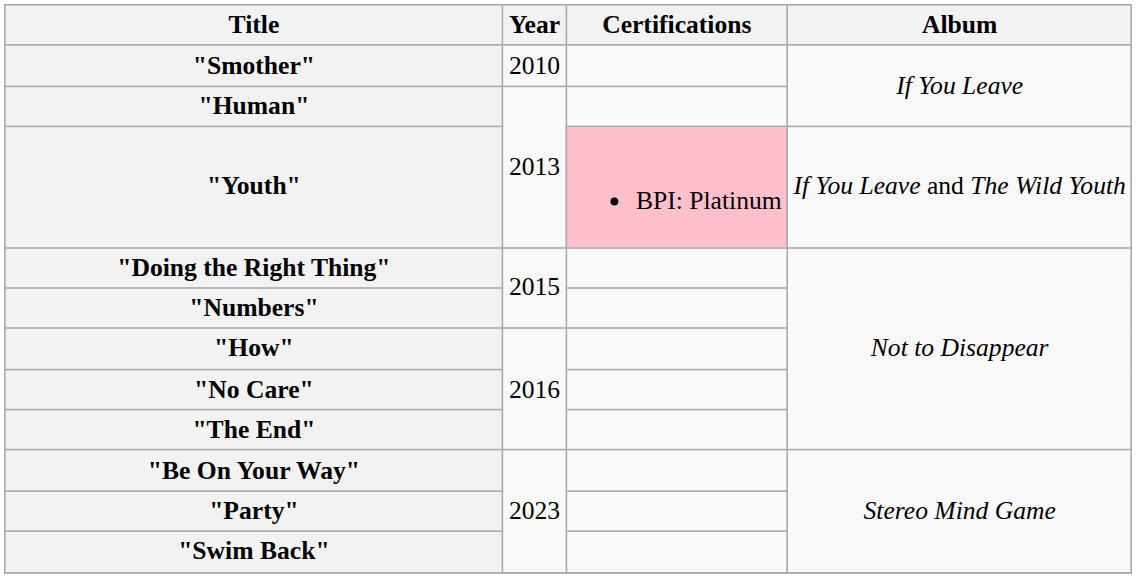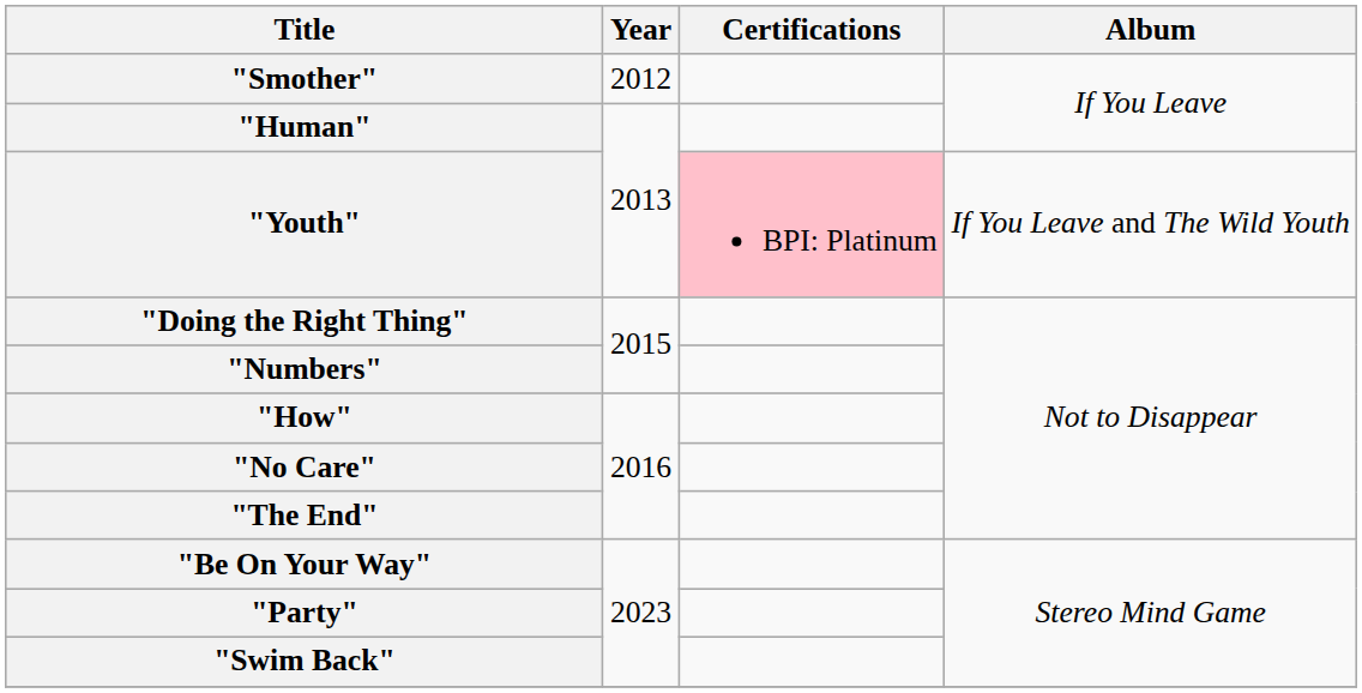"Smother" | Year: 2010 -> 2012
